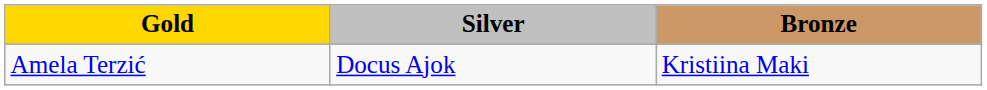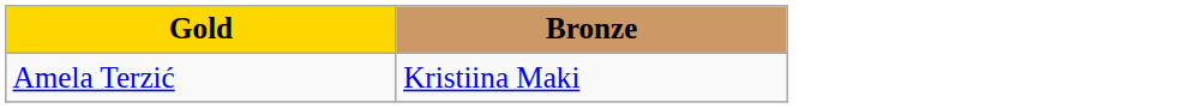- column: Silver | Docus Ajok
